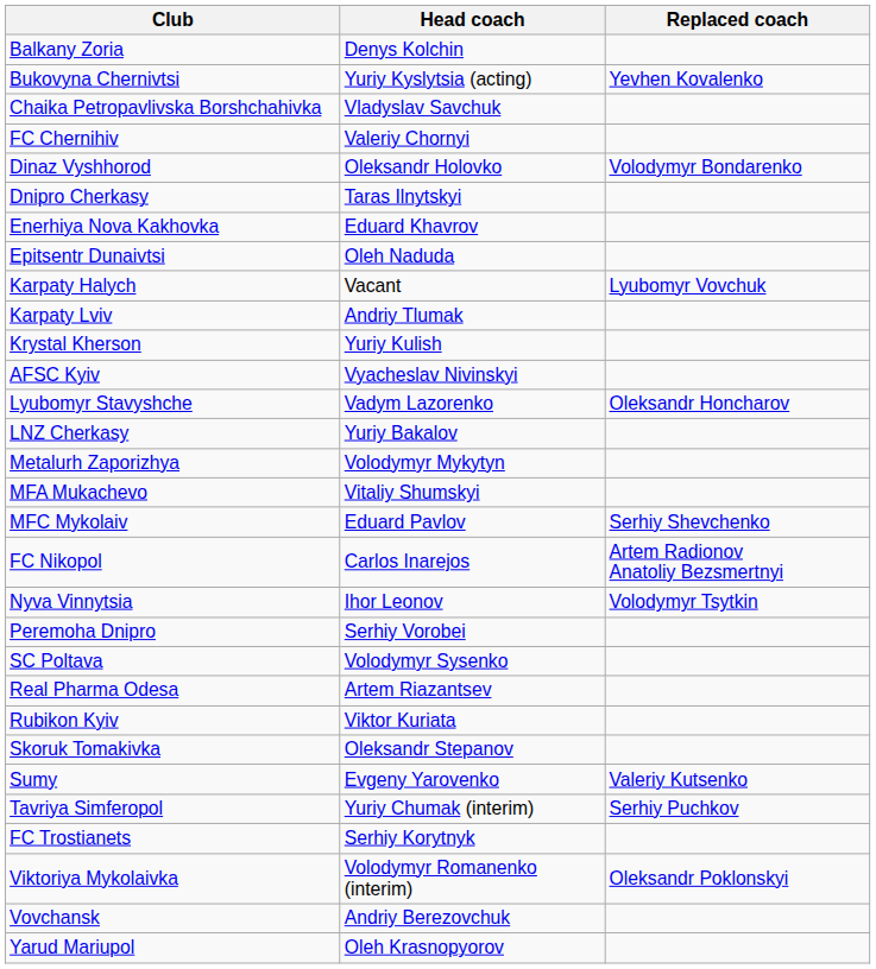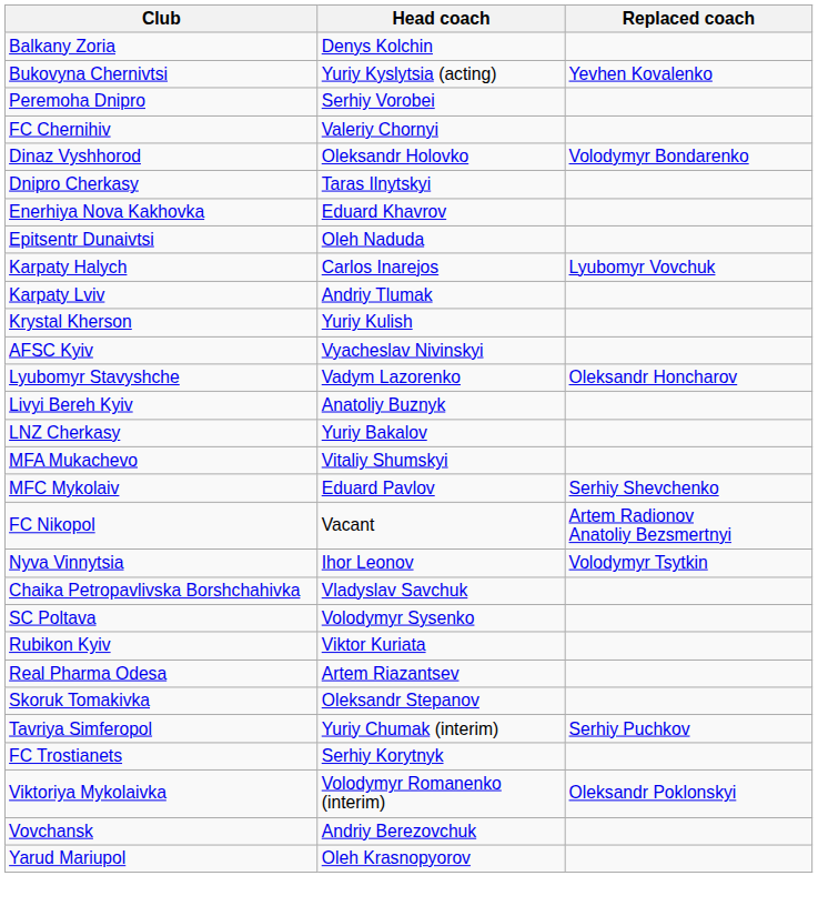rows swapped: Chaika Petropavlivska Borshchahivka <-> Peremoha Dnipro
Karpaty Halych | Head coach: Vacant -> Carlos Inarejos
+ row: Livyi Bereh Kyiv | Anatoliy Buznyk
- row: Metalurh Zaporizhya | Volodymyr Mykytyn
FC Nikopol | Head coach: Carlos Inarejos -> Vacant
rows swapped: Real Pharma Odesa <-> Rubikon Kyiv
- row: Sumy | Evgeny Yarovenko | Valeriy Kutsenko
